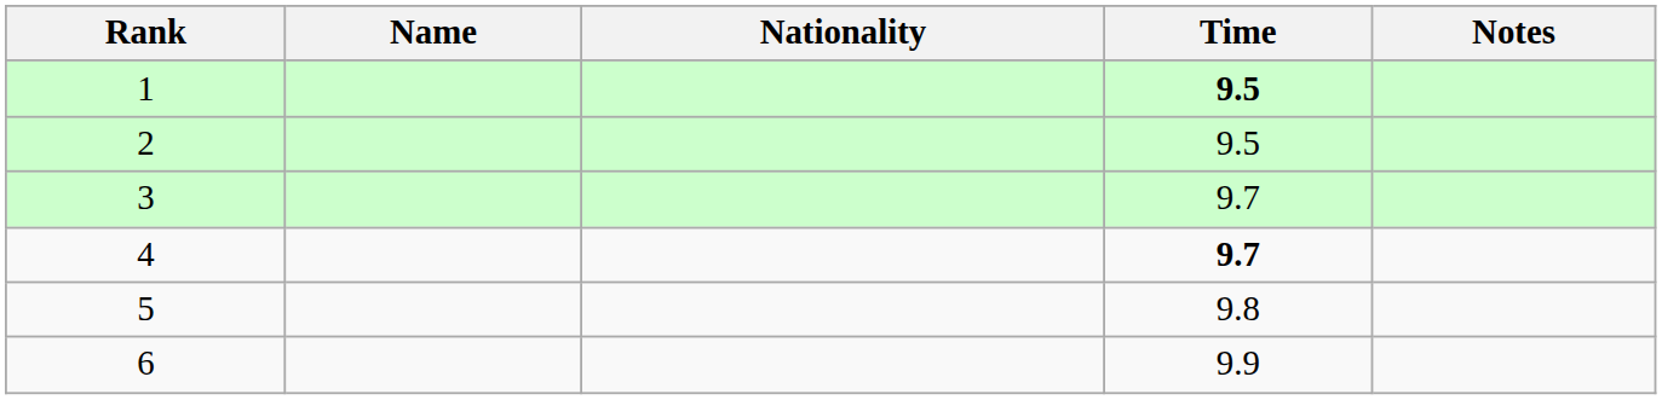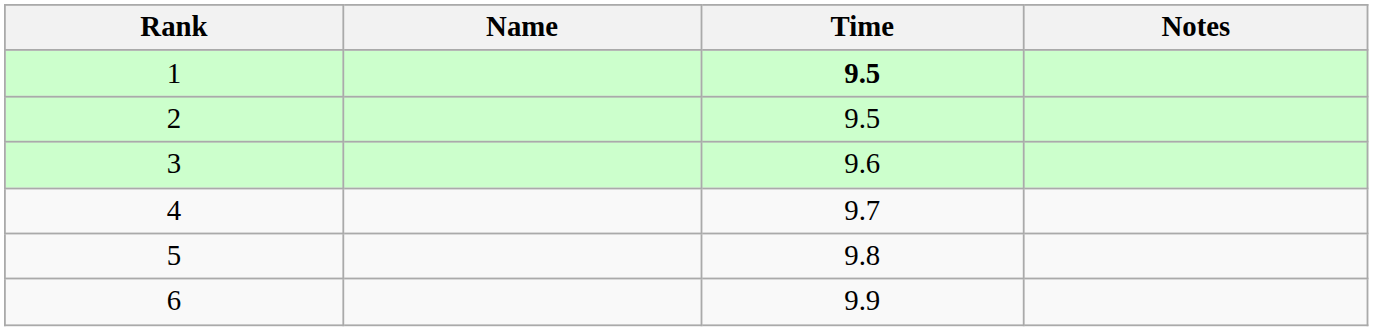- column: Nationality
3 | Time: 9.7 -> 9.6
4 | Time: bold -> normal
